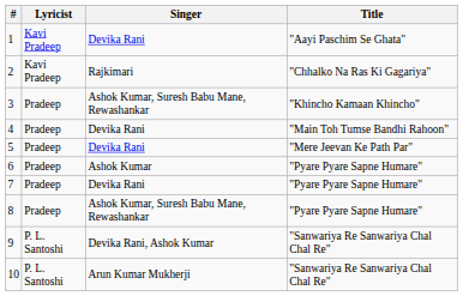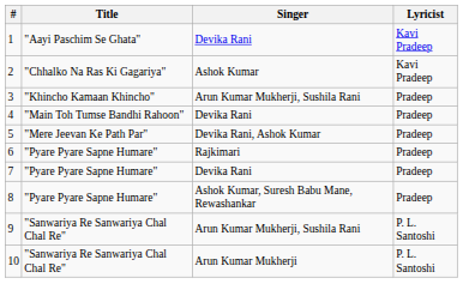columns swapped: Title <-> Lyricist
2 | Singer: Rajkimari -> Ashok Kumar
3 | Singer: Ashok Kumar, Suresh Babu Mane, Rewashankar -> Arun Kumar Mukherji, Sushila Rani
5 | Singer: Devika Rani -> Devika Rani, Ashok Kumar
6 | Singer: Ashok Kumar -> Rajkimari
9 | Singer: Devika Rani, Ashok Kumar -> Arun Kumar Mukherji, Sushila Rani
